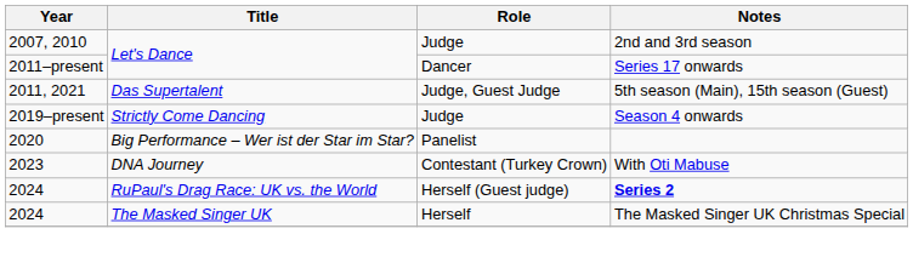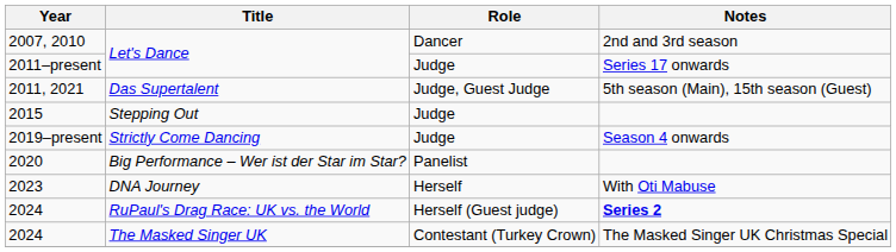2007, 2010 | Role: Judge -> Dancer
2011–present | Role: Dancer -> Judge
+ row: 2015 | Stepping Out | Judge
2023 | Role: Contestant (Turkey Crown) -> Herself
2024 / The Masked Singer UK | Role: Herself -> Contestant (Turkey Crown)
